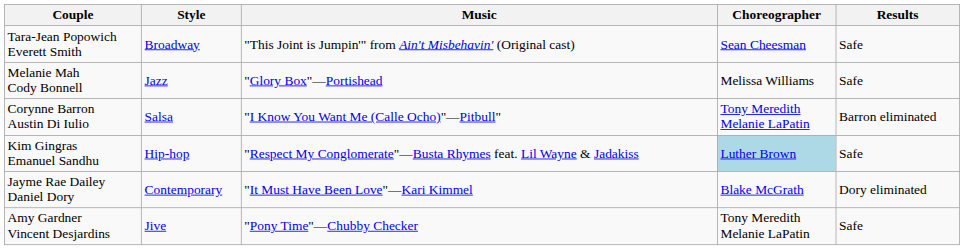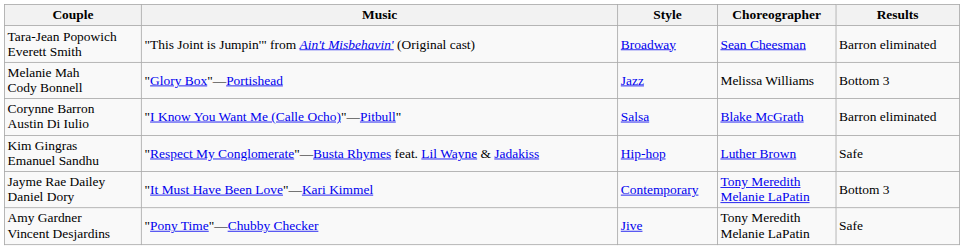columns swapped: Style <-> Music
Tara-Jean Popowich Everett Smith | Results: Safe -> Barron eliminated
Melanie Mah Cody Bonnell | Results: Safe -> Bottom 3
Corynne Barron Austin Di Iulio | Choreographer: Tony Meredith Melanie LaPatin -> Blake McGrath
Kim Gingras Emanuel Sandhu | Choreographer: lightblue background -> no background
Jayme Rae Dailey Daniel Dory | Choreographer: Blake McGrath -> Tony Meredith Melanie LaPatin
Jayme Rae Dailey Daniel Dory | Results: Dory eliminated -> Bottom 3
